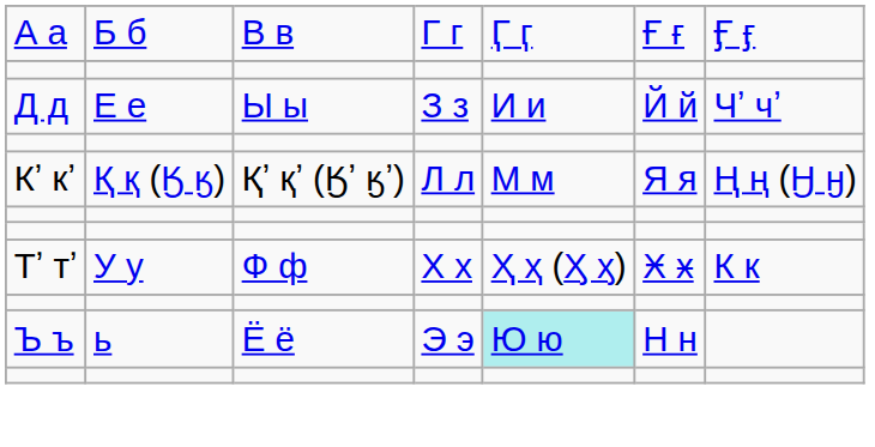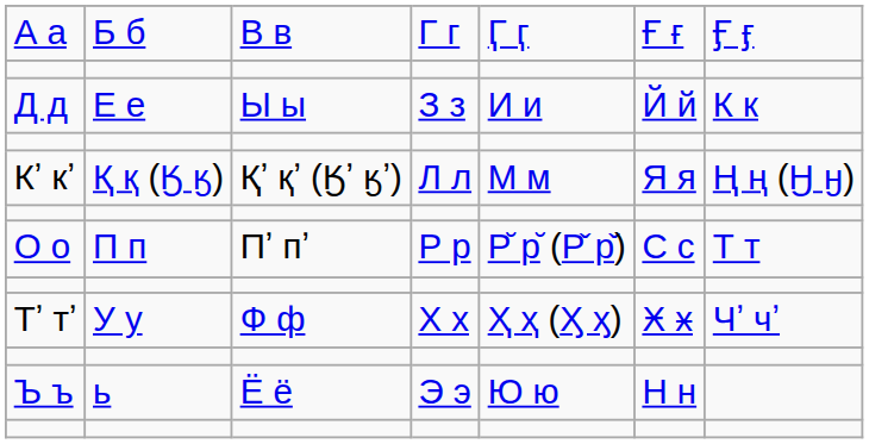Д д | column 7: Чʼ чʼ -> К к
+ row: О о | П п | Пʼ пʼ | Р р | Р̆ р̆ (Р̌ р̌) | С с | Т т
Тʼ тʼ | column 7: К к -> Чʼ чʼ
Ъ ъ | column 5: paleturquoise background -> no background
